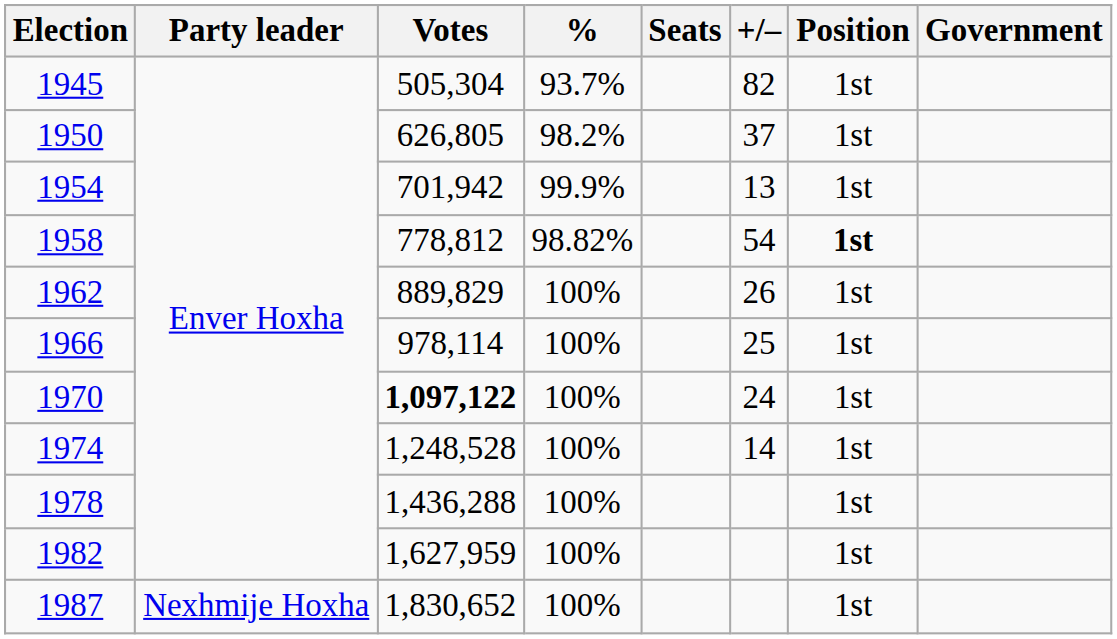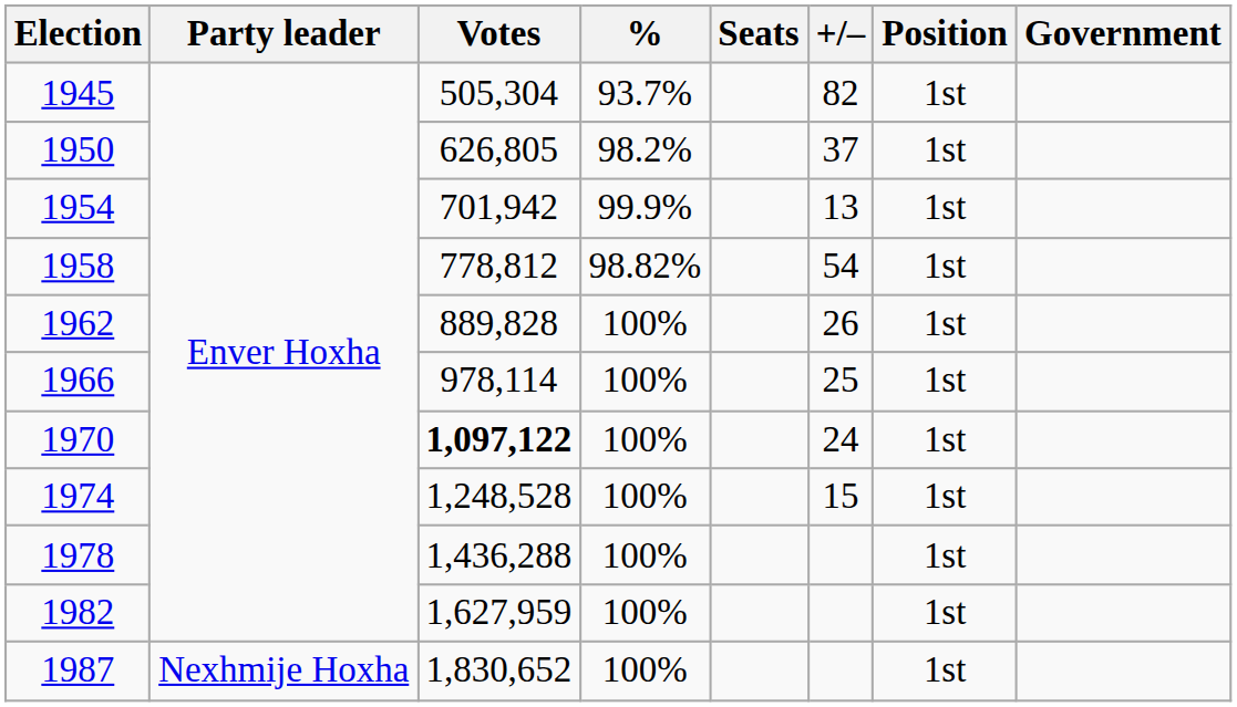1958 | Position: bold -> normal
1962 | Votes: 889,829 -> 889,828
1974 | +/–: 14 -> 15
